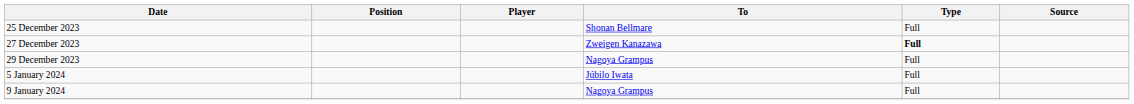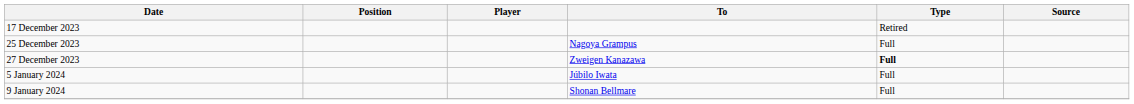+ row: 17 December 2023 | Retired
25 December 2023 | To: Shonan Bellmare -> Nagoya Grampus
- row: 29 December 2023 | Nagoya Grampus | Full
9 January 2024 | To: Nagoya Grampus -> Shonan Bellmare
